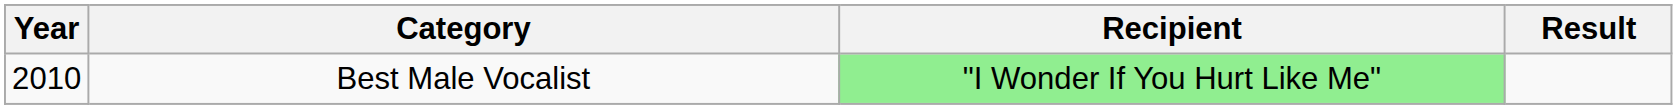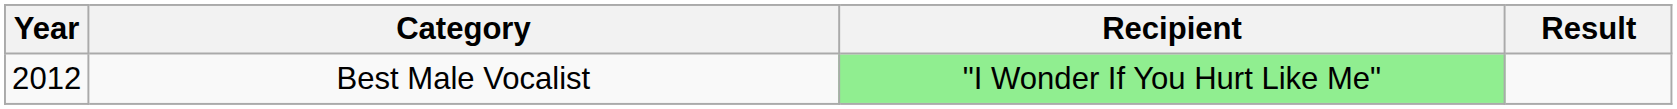Best Male Vocalist | Year: 2010 -> 2012
